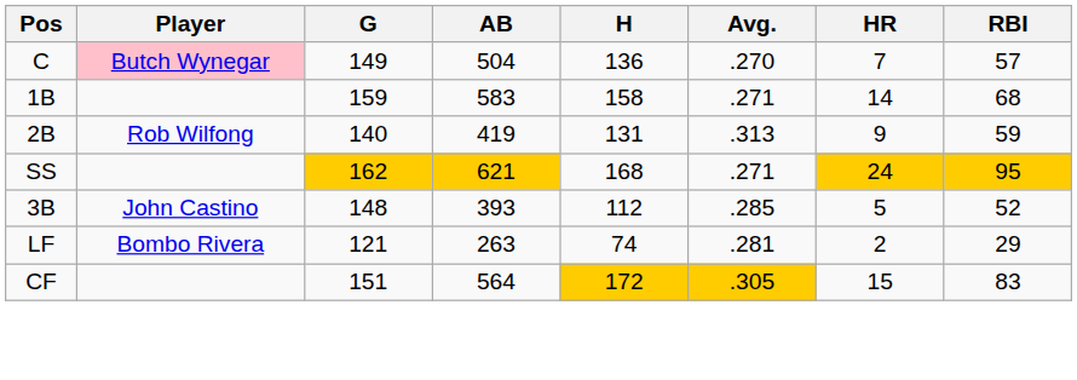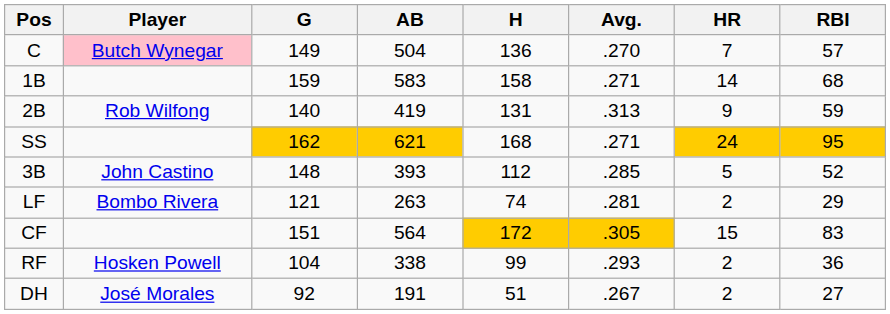+ row: RF | Hosken Powell | 104 | 338 | 99 | .293 | 2 | 36
+ row: DH | José Morales | 92 | 191 | 51 | .267 | 2 | 27
